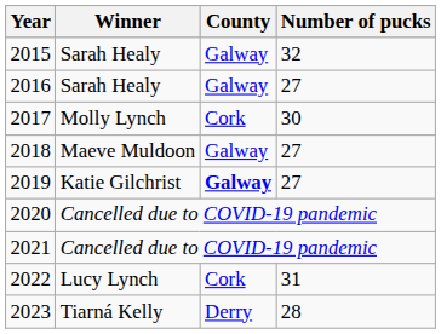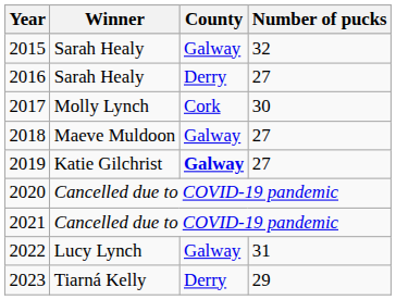2016 | County: Galway -> Derry
2022 | County: Cork -> Galway
2023 | Number of pucks: 28 -> 29
